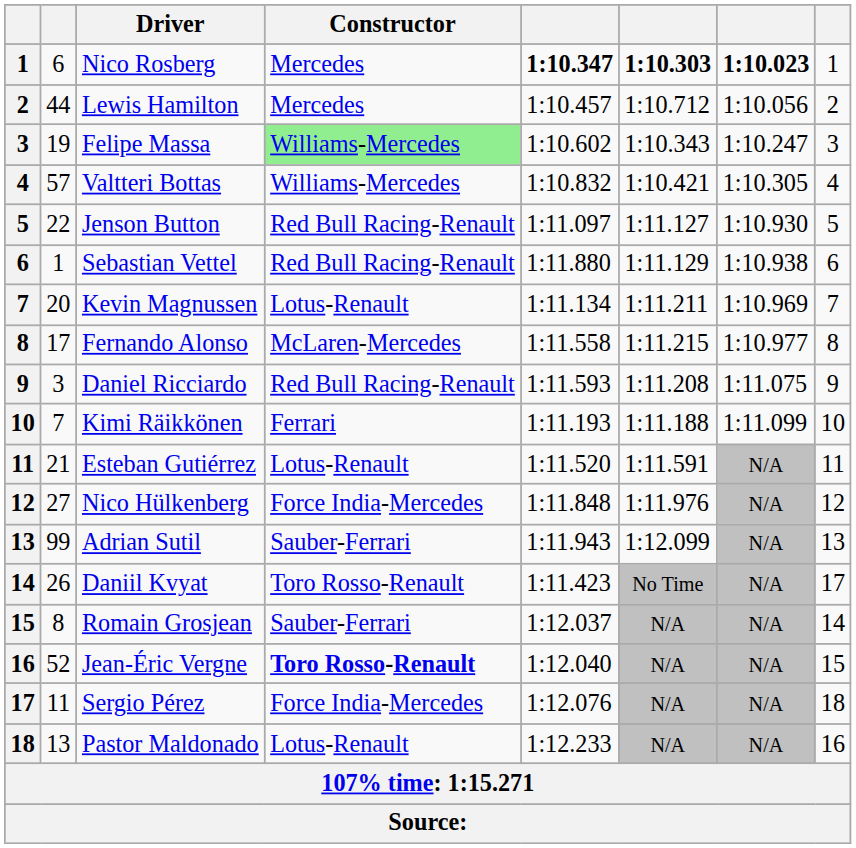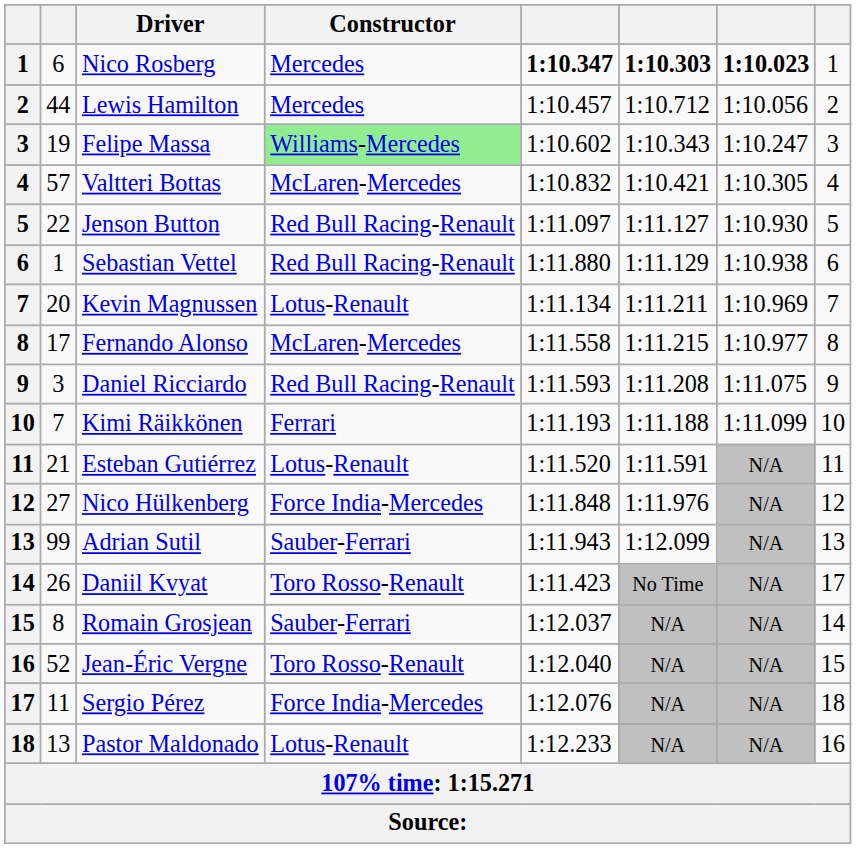Valtteri Bottas | Constructor: Williams-Mercedes -> McLaren-Mercedes
Jean-Éric Vergne | Constructor: bold -> normal
